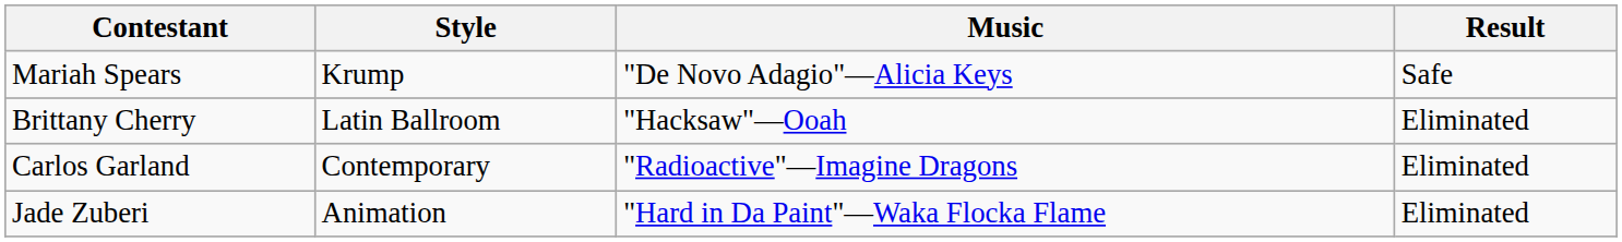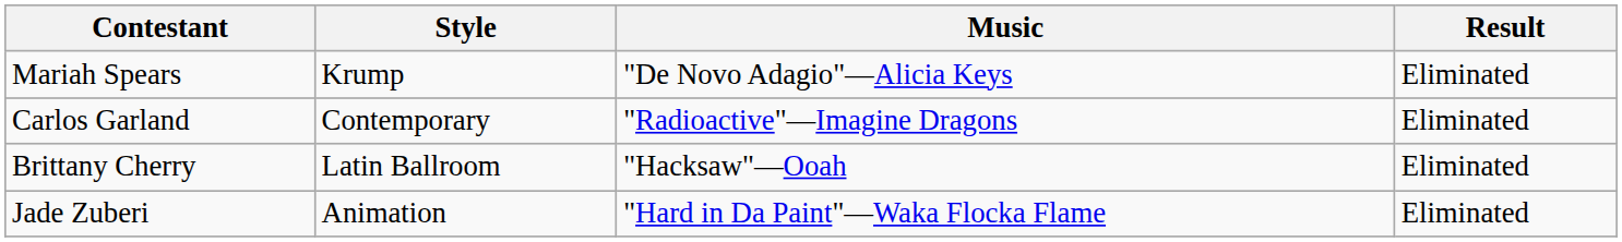Mariah Spears | Result: Safe -> Eliminated
rows swapped: Carlos Garland <-> Brittany Cherry
